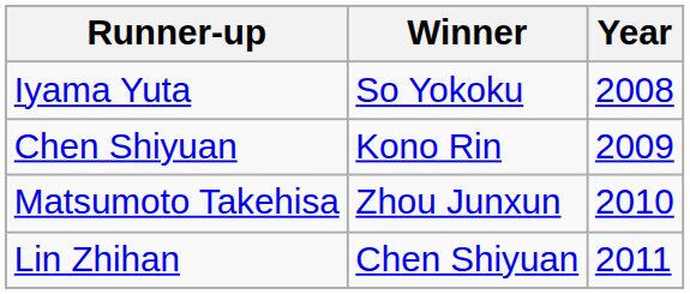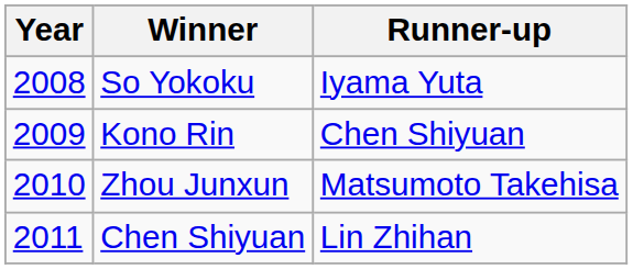columns swapped: Year <-> Runner-up
